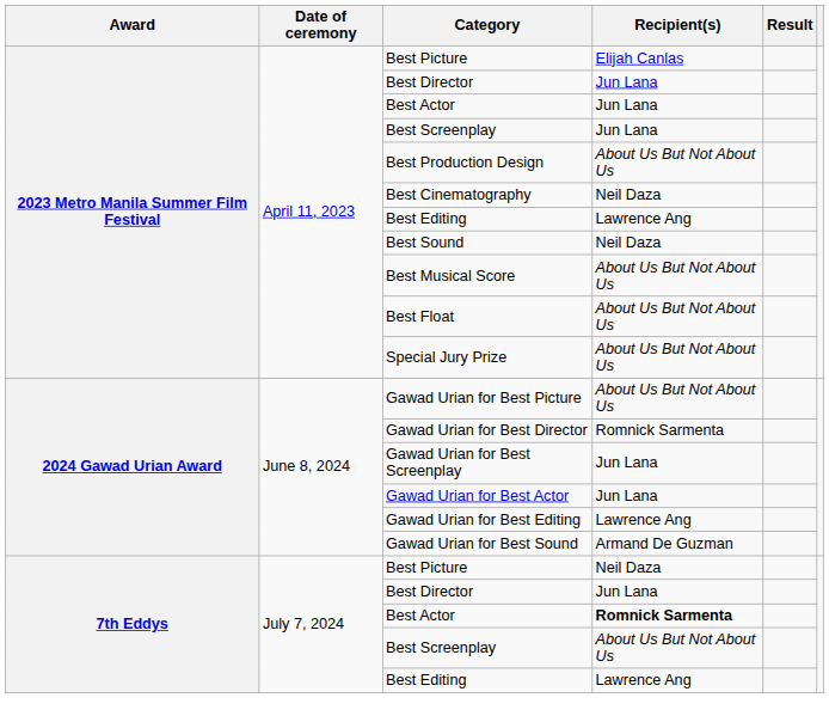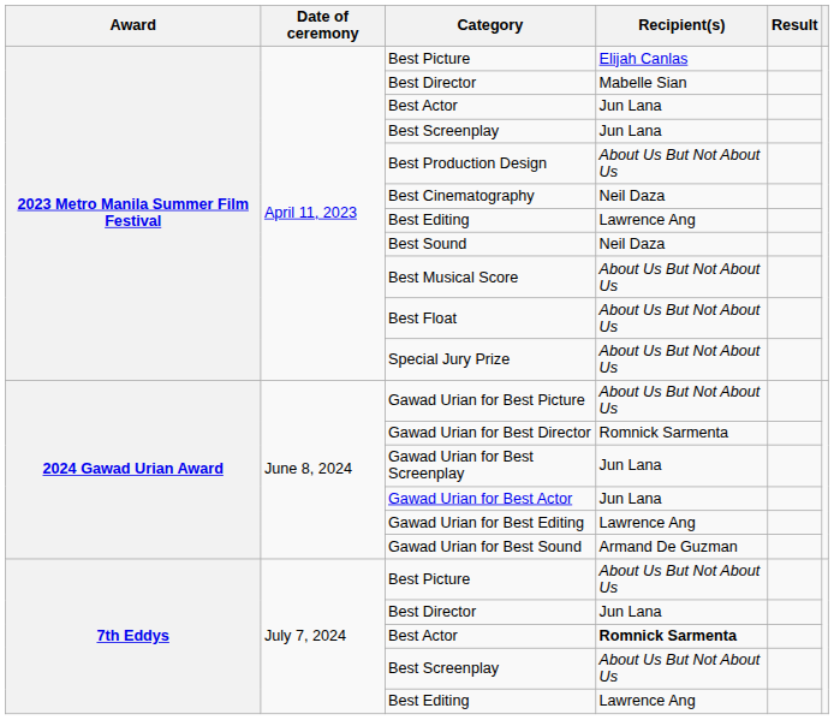2023 Metro Manila Summer Film Festival / Best Director | Recipient(s): Jun Lana -> Mabelle Sian
7th Eddys / Best Picture | Recipient(s): Neil Daza -> About Us But Not About Us
